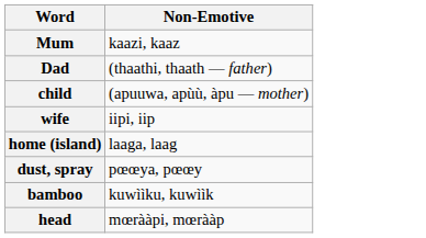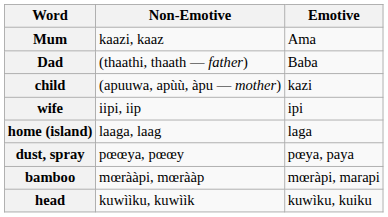+ column: Emotive | Ama | Baba | kazi | ipi | laga | pœya, paya | mœràpi, marapi | kuwìku, kuiku
bamboo | Non-Emotive: kuwììku, kuwììk -> mœrààpi, mœrààp
head | Non-Emotive: mœrààpi, mœrààp -> kuwììku, kuwììk
